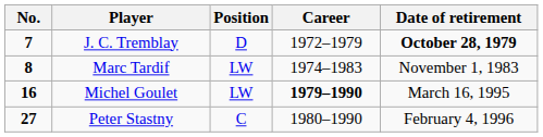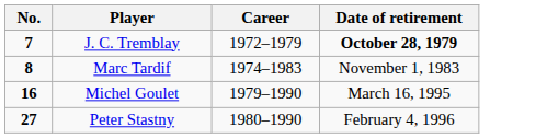- column: Position | D | LW | LW | C
Michel Goulet | Career: bold -> normal
